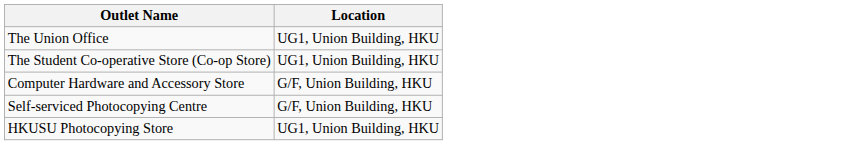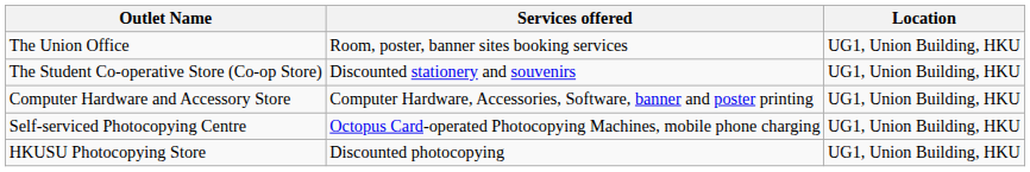+ column: Services offered | Room, poster, banner sites booking services | Discounted stationery and souvenirs | Computer Hardware, Accessories, Software, banner and poster printing | Octopus Card-operated Photocopying Machines, mobile phone charging | Discounted photocopying
Computer Hardware and Accessory Store | Location: G/F, Union Building, HKU -> UG1, Union Building, HKU
Self-serviced Photocopying Centre | Location: G/F, Union Building, HKU -> UG1, Union Building, HKU
